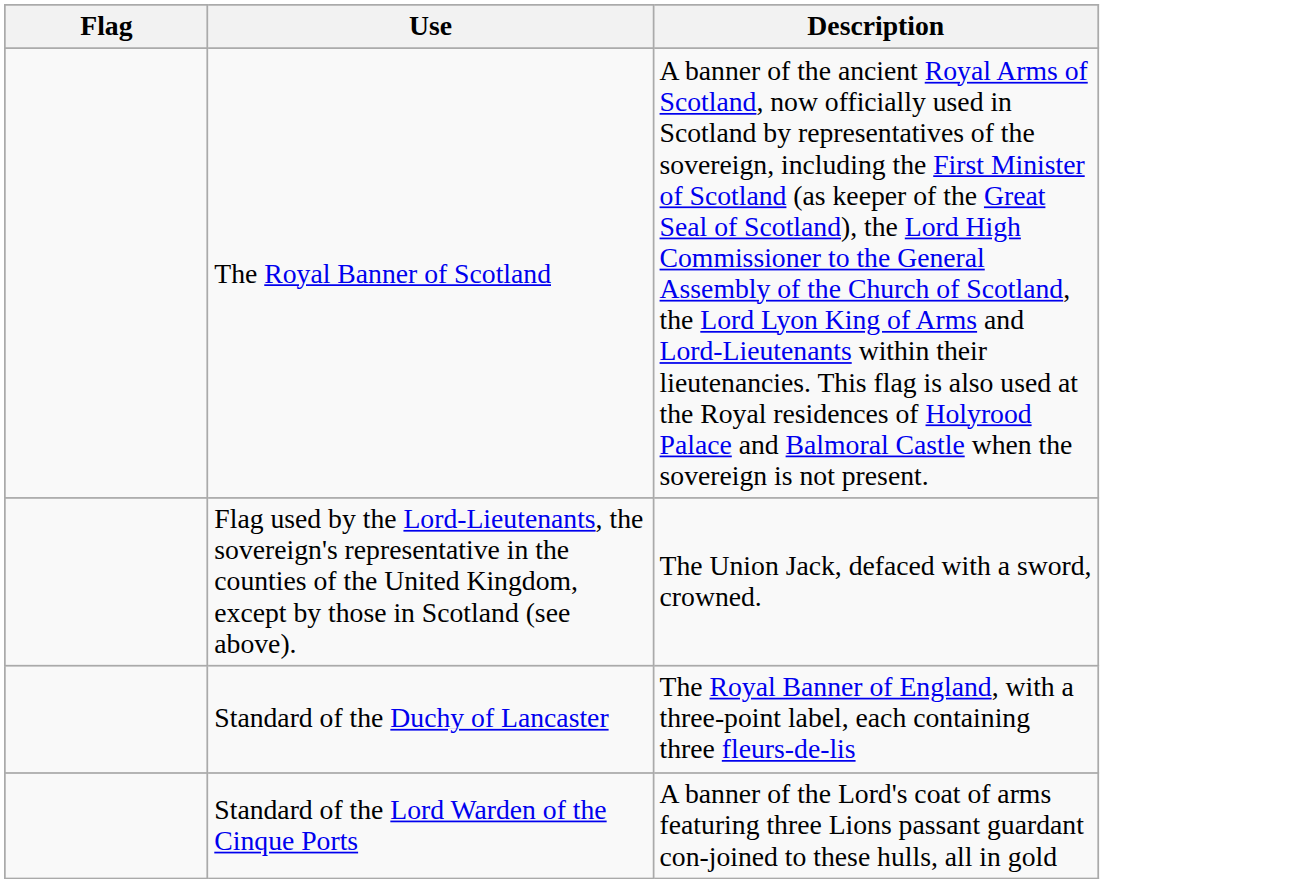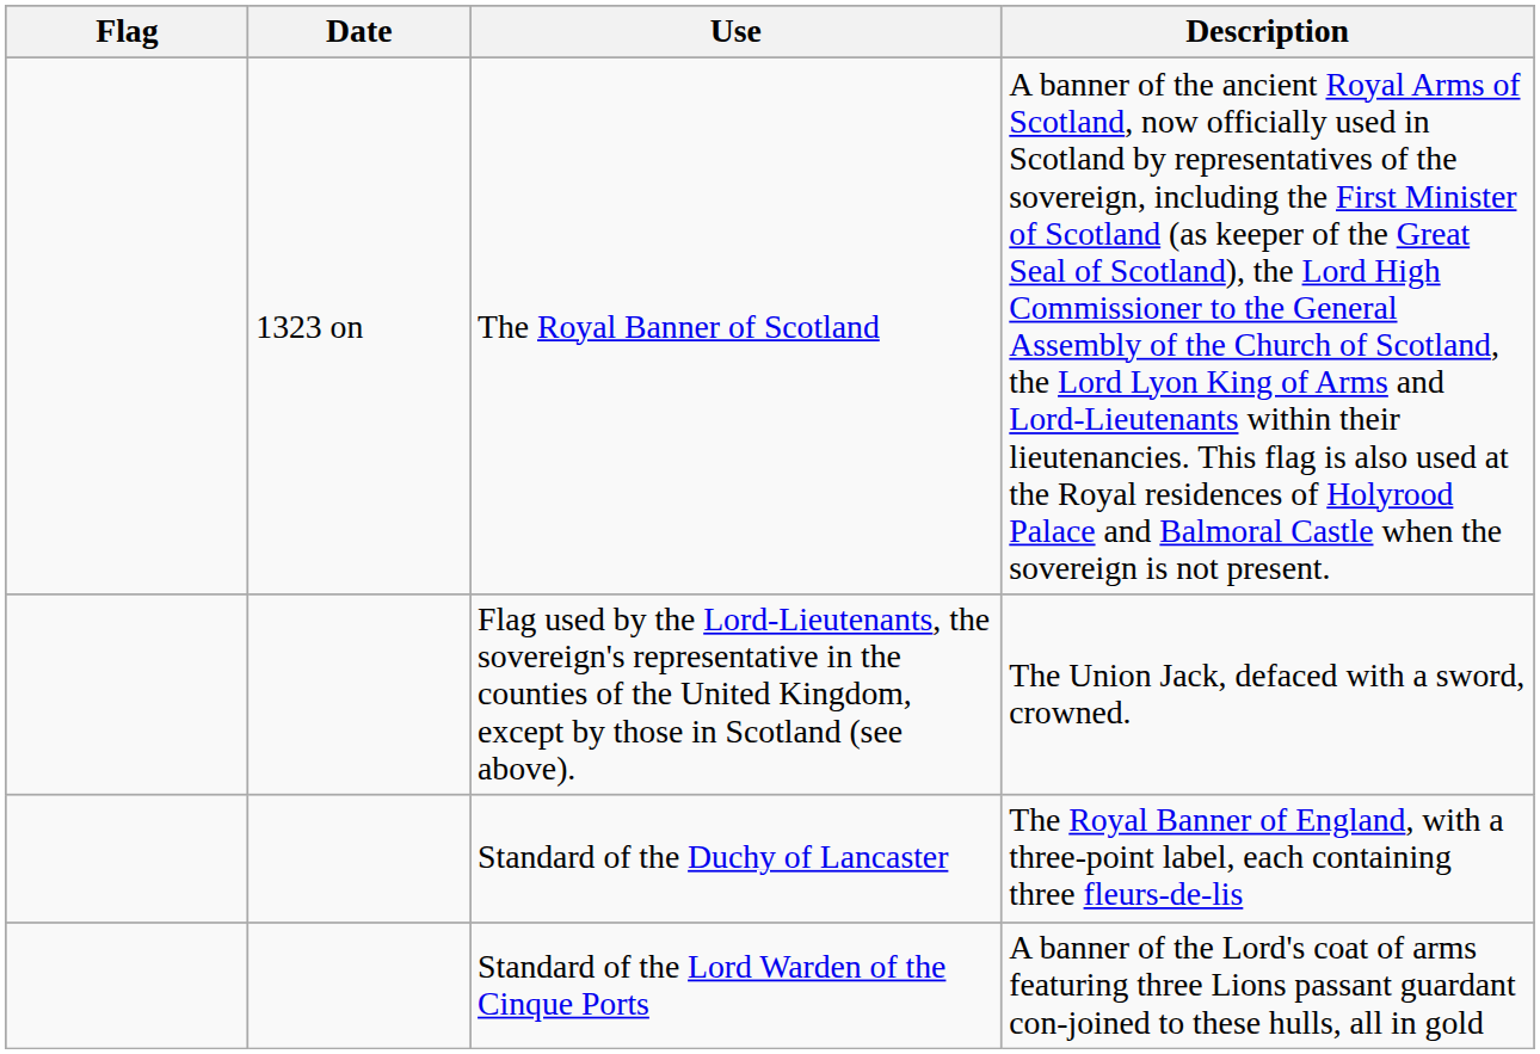+ column: Date | 1323 on
